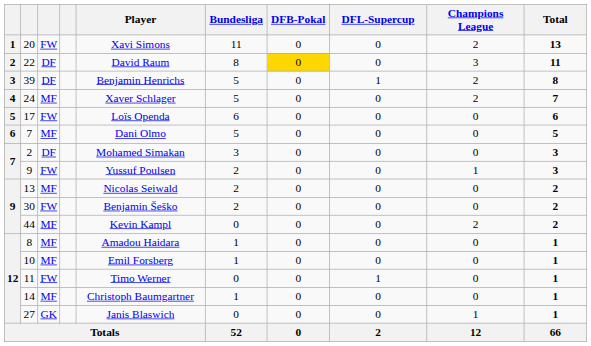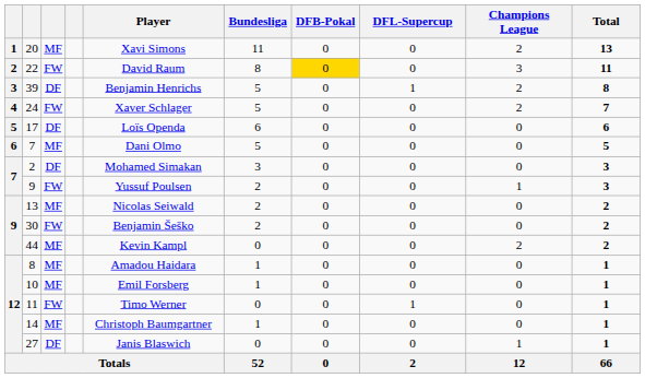20 | column 3: FW -> MF
22 | column 3: DF -> FW
24 | column 3: MF -> FW
17 | column 3: FW -> DF
27 | column 3: GK -> DF
